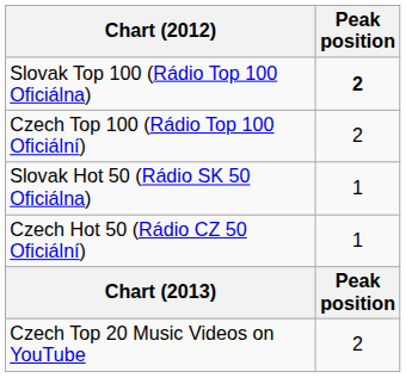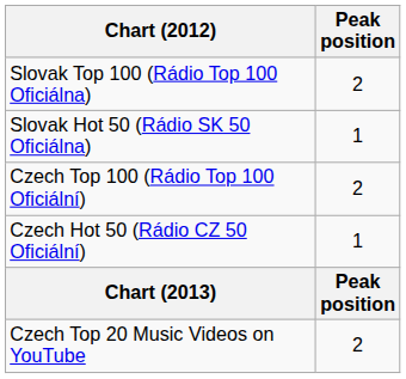Slovak Top 100 (Rádio Top 100 Oficiálna) | Peak position: bold -> normal
rows swapped: Slovak Hot 50 (Rádio SK 50 Oficiálna) <-> Czech Top 100 (Rádio Top 100 Oficiální)
